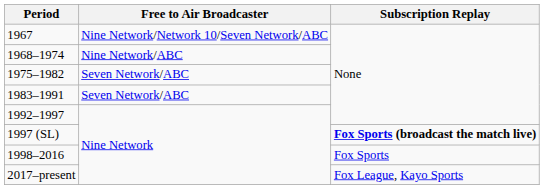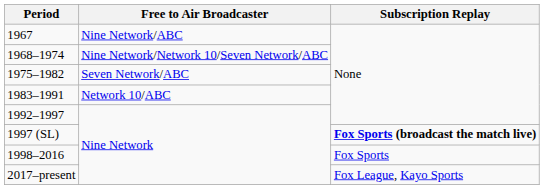1967 | Free to Air Broadcaster: Nine Network/Network 10/Seven Network/ABC -> Nine Network/ABC
1968–1974 | Free to Air Broadcaster: Nine Network/ABC -> Nine Network/Network 10/Seven Network/ABC
1983–1991 | Free to Air Broadcaster: Seven Network/ABC -> Network 10/ABC
